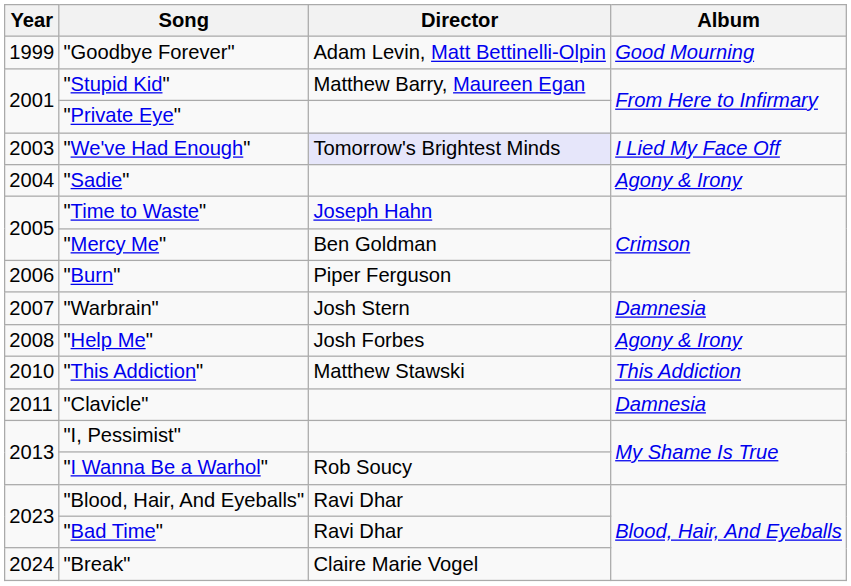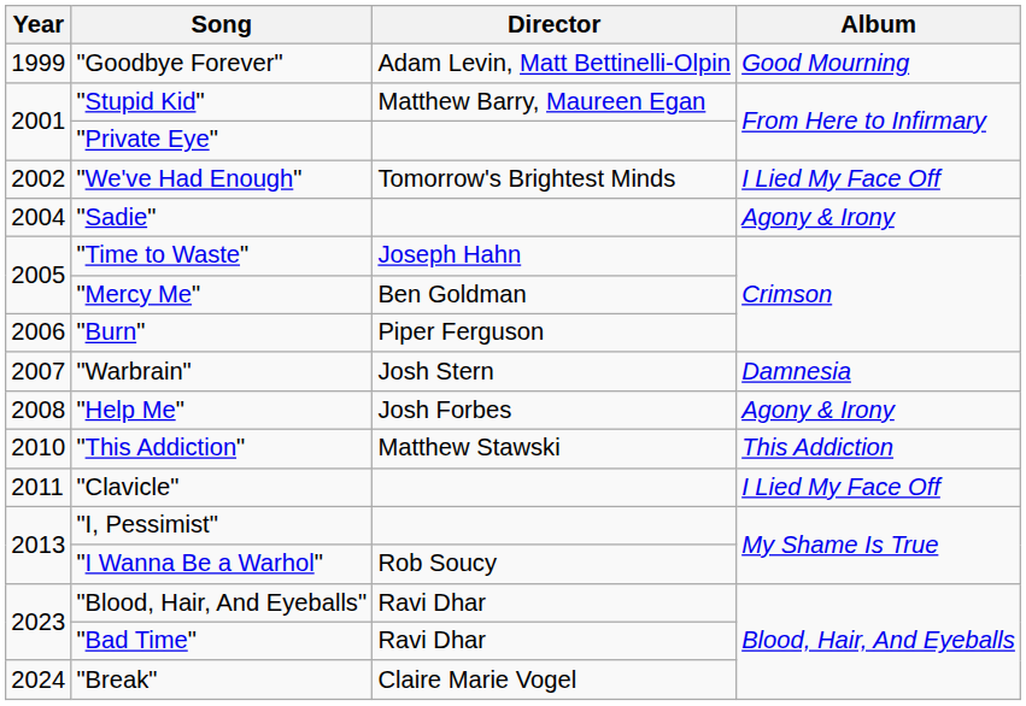"We've Had Enough" | Year: 2003 -> 2002
"We've Had Enough" | Director: lavender background -> no background
"Clavicle" | Album: Damnesia -> I Lied My Face Off
